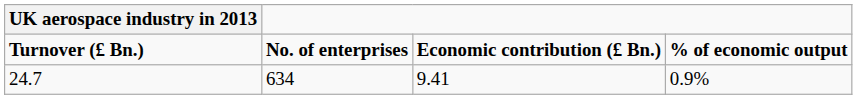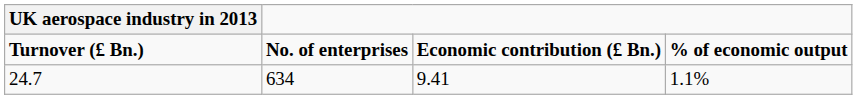24.7 | % of economic output: 0.9% -> 1.1%
